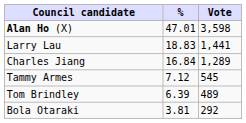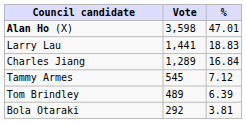columns swapped: Vote <-> %
